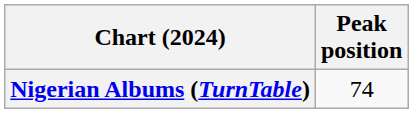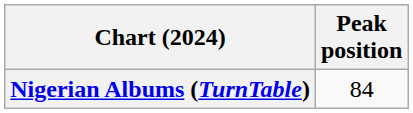Nigerian Albums (TurnTable) | Peak position: 74 -> 84
